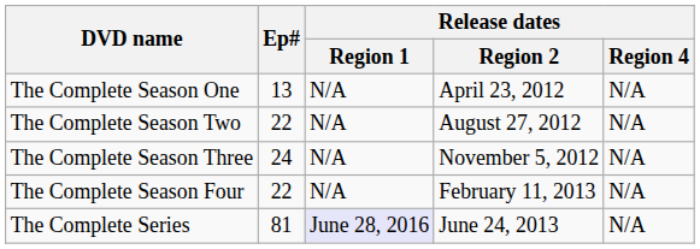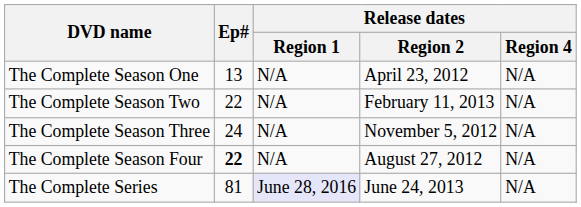The Complete Season Two | Release dates / Region 2: August 27, 2012 -> February 11, 2013
The Complete Season Four | Ep#: normal -> bold
The Complete Season Four | Release dates / Region 2: February 11, 2013 -> August 27, 2012
